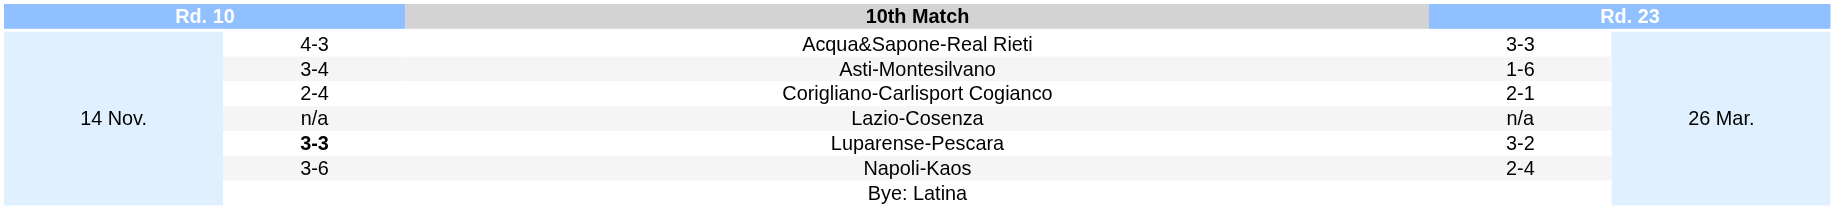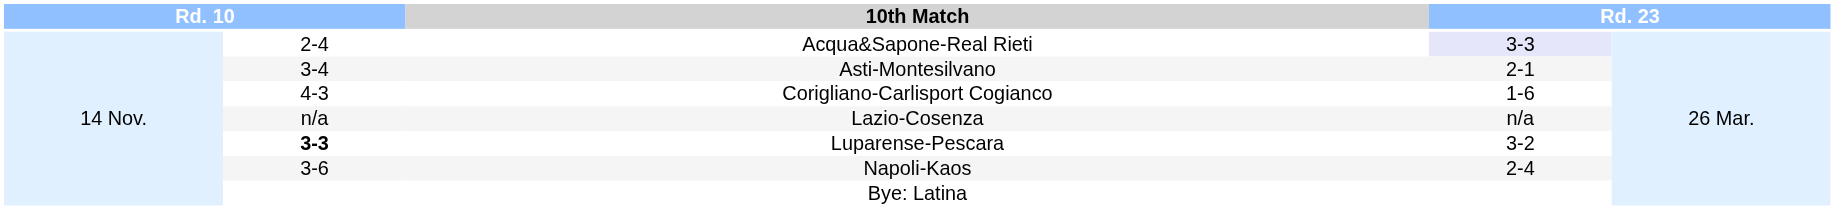Acqua&Sapone-Real Rieti | column 2: 4-3 -> 2-4
Acqua&Sapone-Real Rieti | column 4: no background -> lavender background
Asti-Montesilvano | column 4: 1-6 -> 2-1
Corigliano-Carlisport Cogianco | column 2: 2-4 -> 4-3
Corigliano-Carlisport Cogianco | column 4: 2-1 -> 1-6
